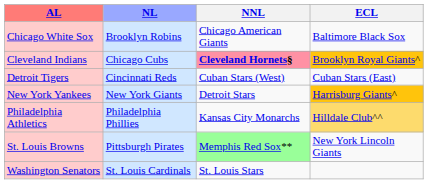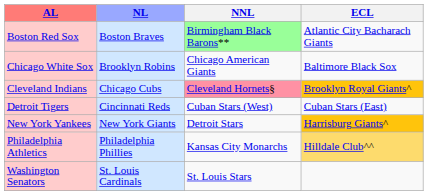+ row: Boston Red Sox | Boston Braves | Birmingham Black Barons** | Atlantic City Bacharach Giants
Cleveland Indians | NNL: bold -> normal
- row: St. Louis Browns | Pittsburgh Pirates | Memphis Red Sox** | New York Lincoln Giants
